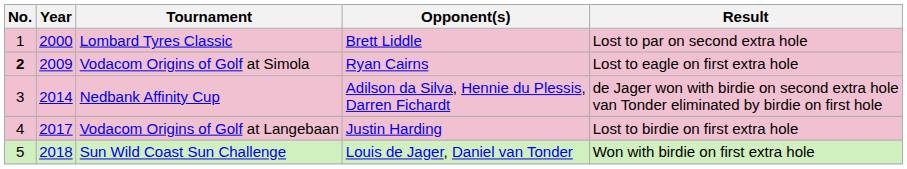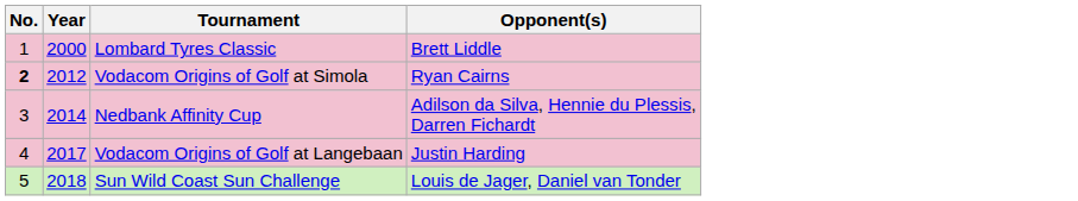- column: Result | Lost to par on second extra hole | Lost to eagle on first extra hole | de Jager won with birdie on second extra hole van Tonder eliminated by birdie on first hole | Lost to birdie on first extra hole | Won with birdie on first extra hole
Vodacom Origins of Golf at Simola | Year: 2009 -> 2012
